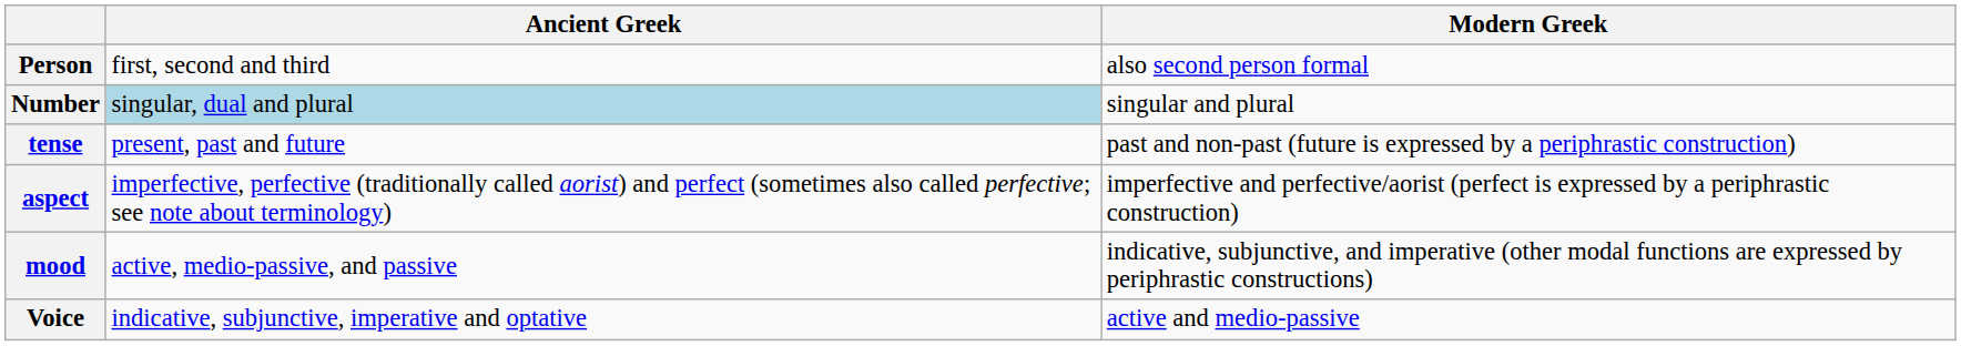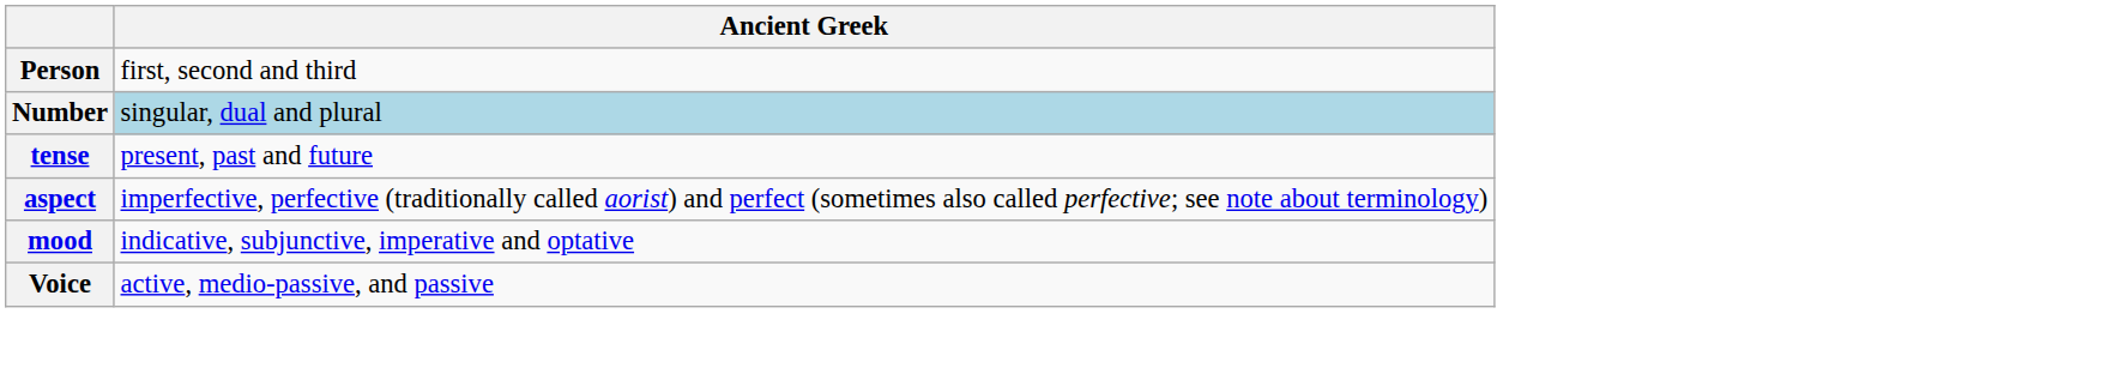- column: Modern Greek | also second person formal | singular and plural | past and non-past (future is expressed by a periphrastic construction) | imperfective and perfective/aorist (perfect is expressed by a periphrastic construction) | indicative, subjunctive, and imperative (other modal functions are expressed by periphrastic constructions) | active and medio-passive
mood | Ancient Greek: active, medio-passive, and passive -> indicative, subjunctive, imperative and optative
Voice | Ancient Greek: indicative, subjunctive, imperative and optative -> active, medio-passive, and passive
